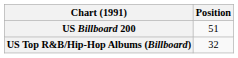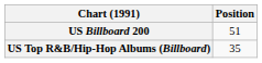US Top R&B/Hip-Hop Albums (Billboard) | Position: 32 -> 35
